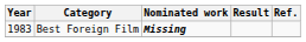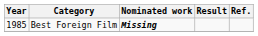Best Foreign Film | Year: 1983 -> 1985
